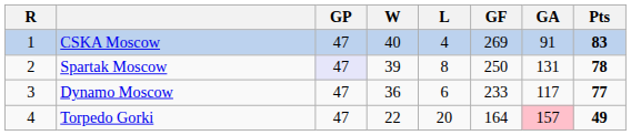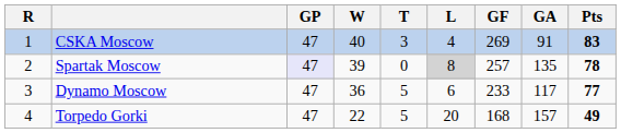+ column: T | 3 | 0 | 5 | 5
Spartak Moscow | L: no background -> lightgrey background
Spartak Moscow | GF: 250 -> 257
Spartak Moscow | GA: 131 -> 135
Torpedo Gorki | GF: 164 -> 168
Torpedo Gorki | GA: pink background -> no background
